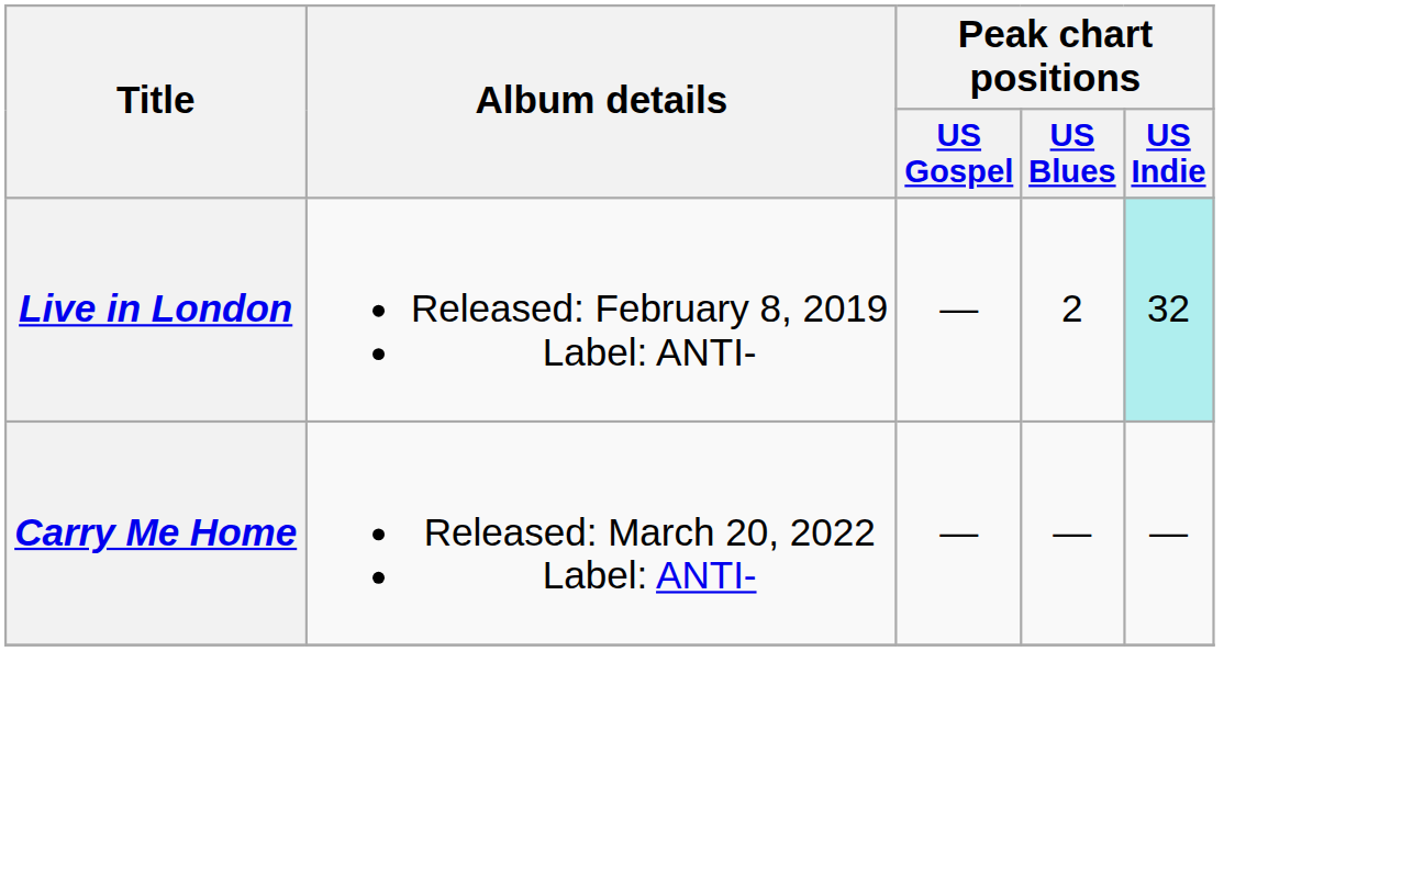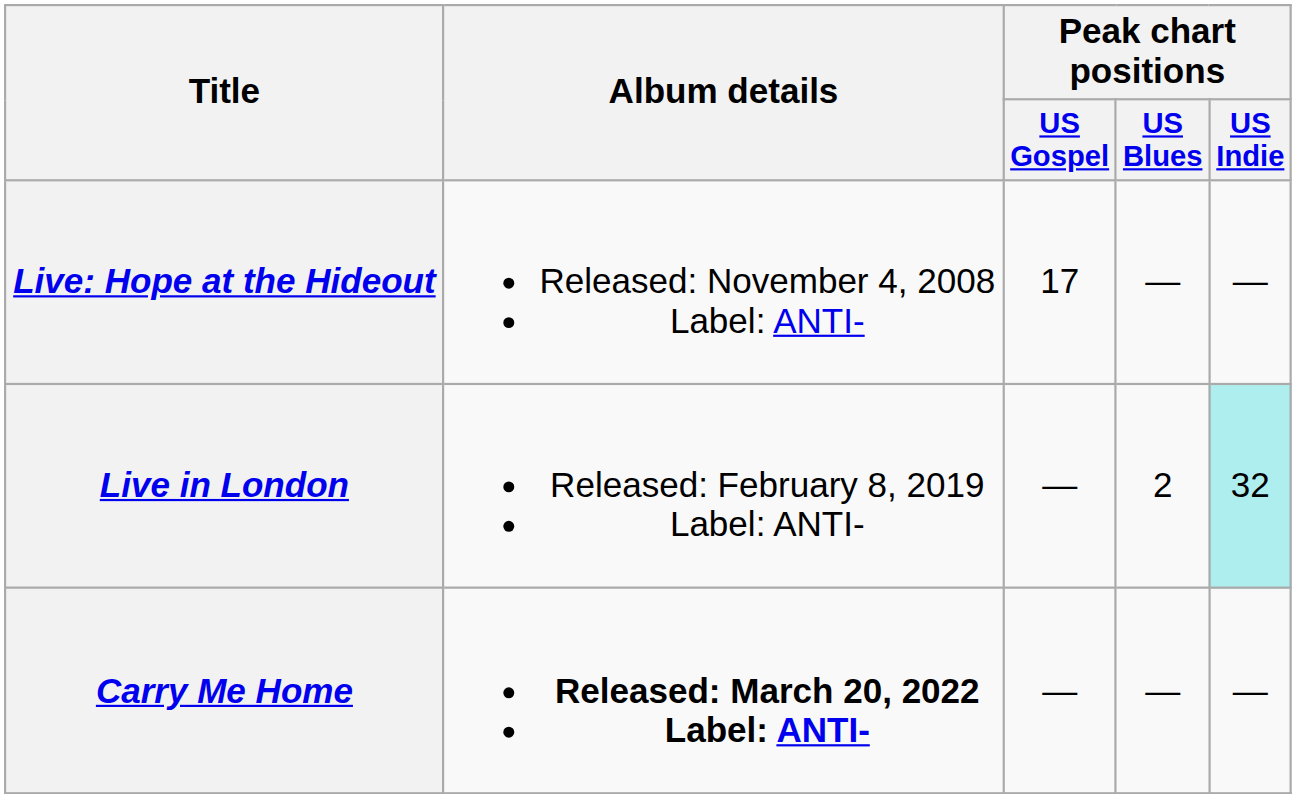+ row: Live: Hope at the Hideout | Released: November 4, 2008 Label: ANTI- | 17 | — | —
Carry Me Home | Album details: normal -> bold
